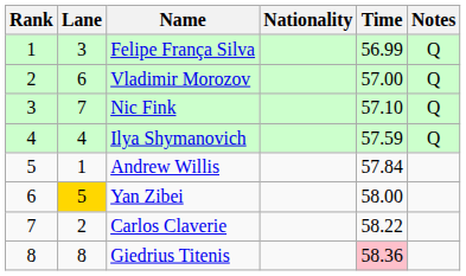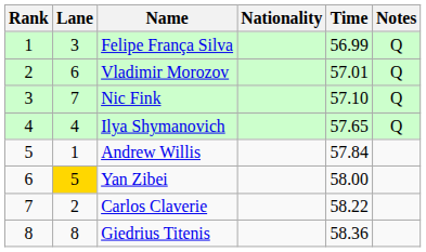Vladimir Morozov | Time: 57.00 -> 57.01
Ilya Shymanovich | Time: 57.59 -> 57.65
Giedrius Titenis | Time: pink background -> no background
